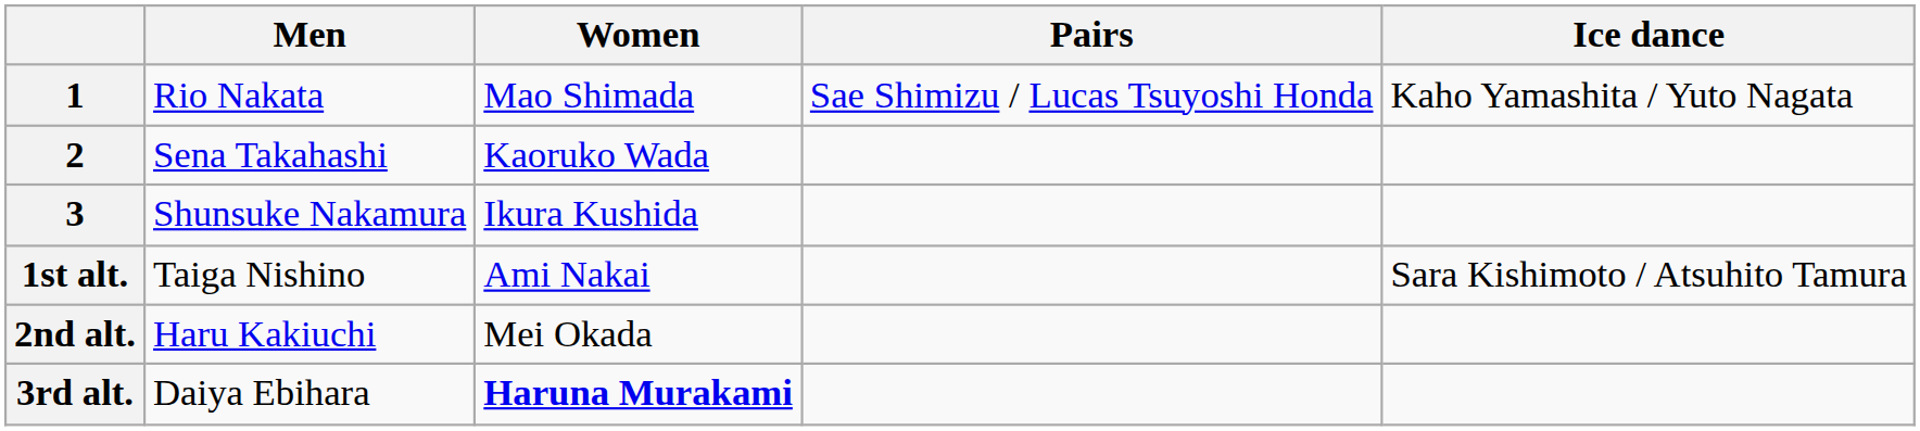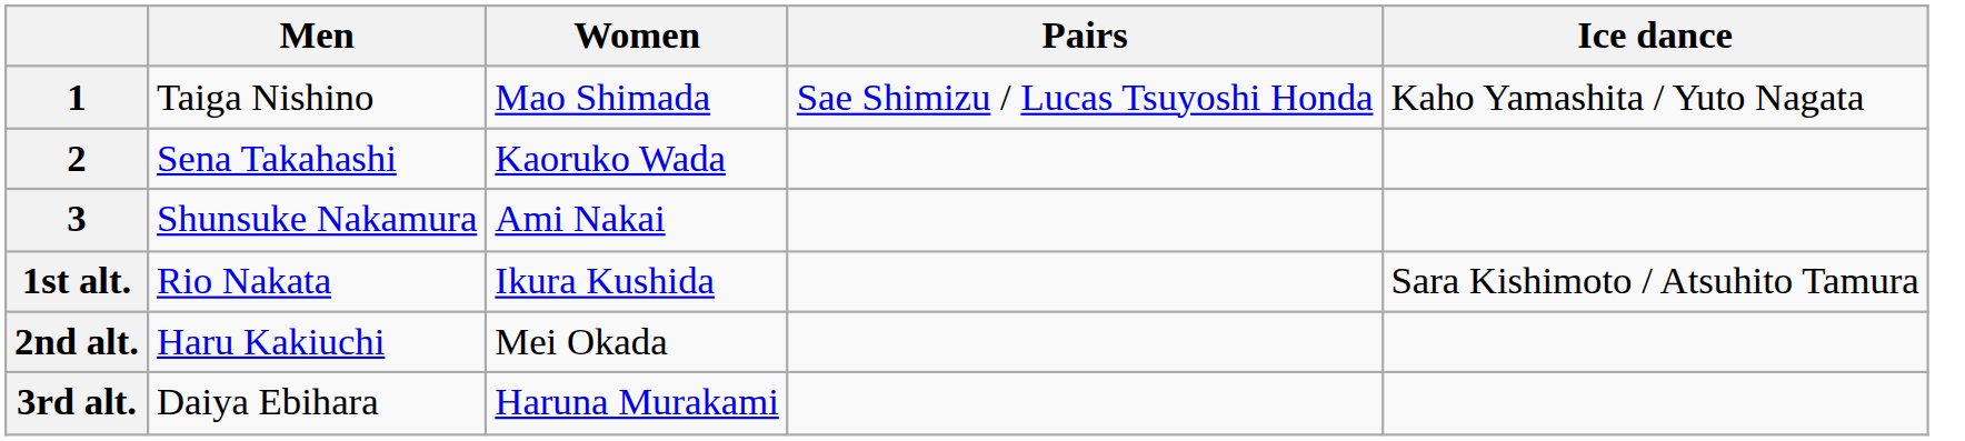1 | Men: Rio Nakata -> Taiga Nishino
3 | Women: Ikura Kushida -> Ami Nakai
1st alt. | Men: Taiga Nishino -> Rio Nakata
1st alt. | Women: Ami Nakai -> Ikura Kushida
3rd alt. | Women: bold -> normal
